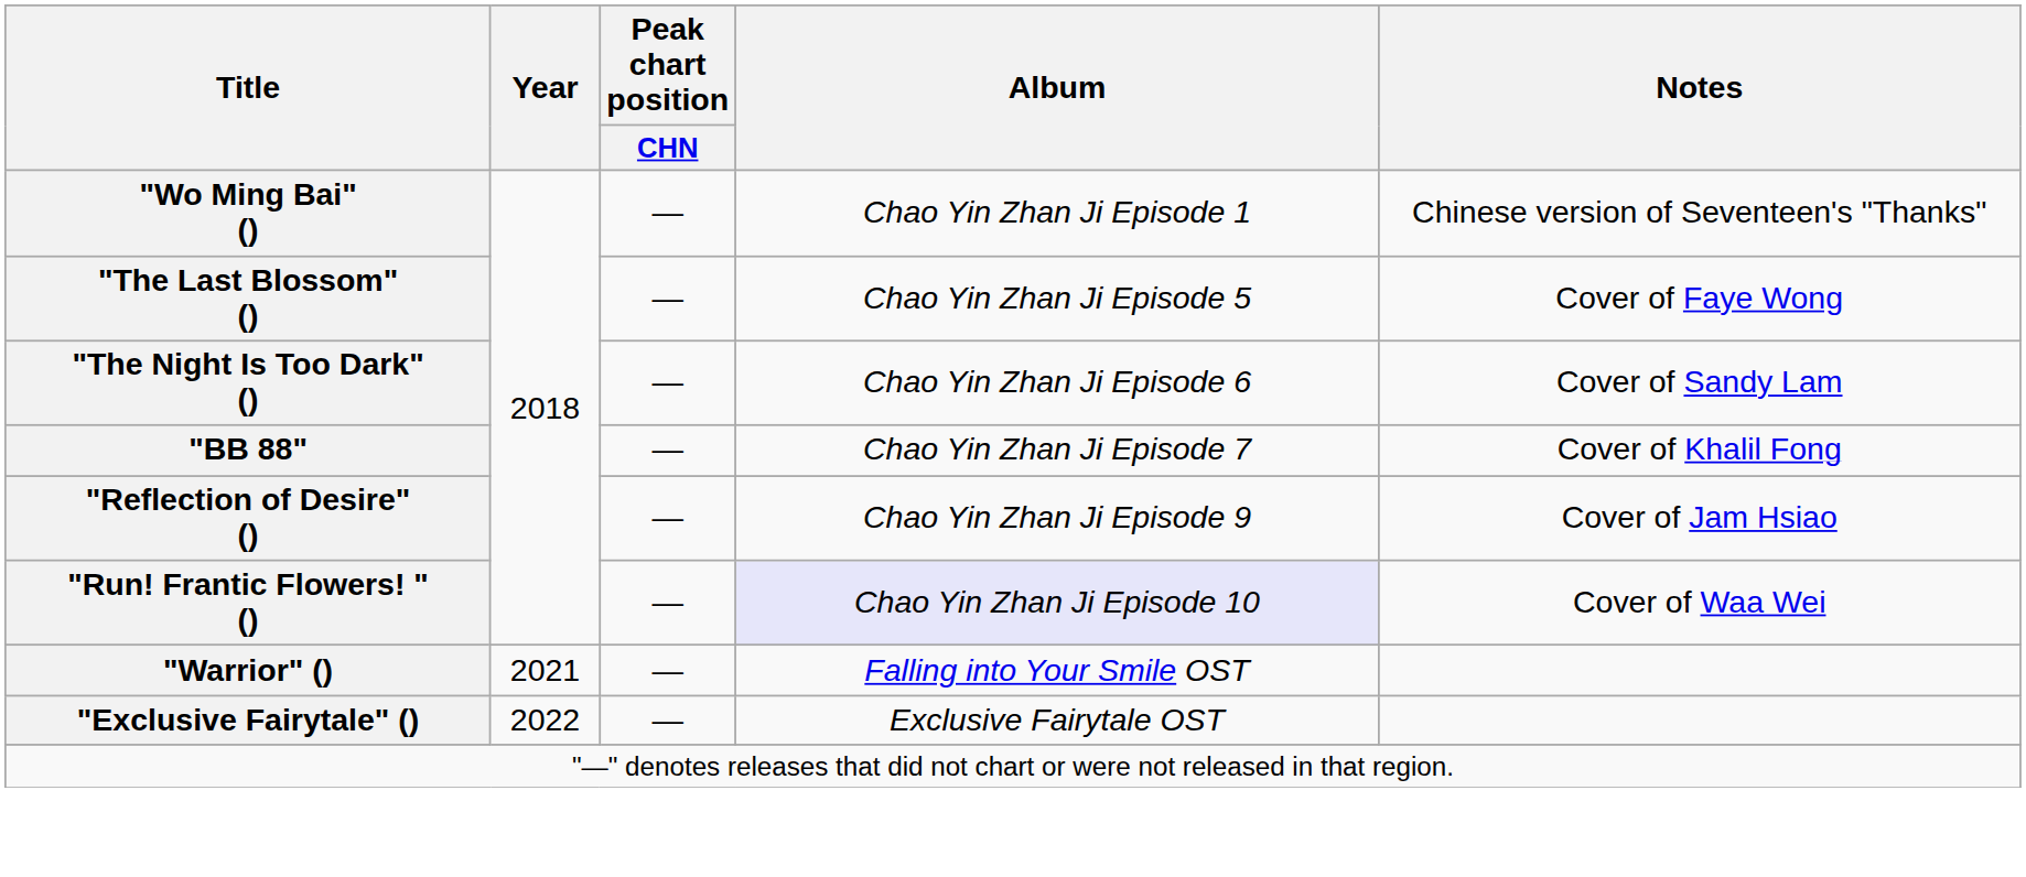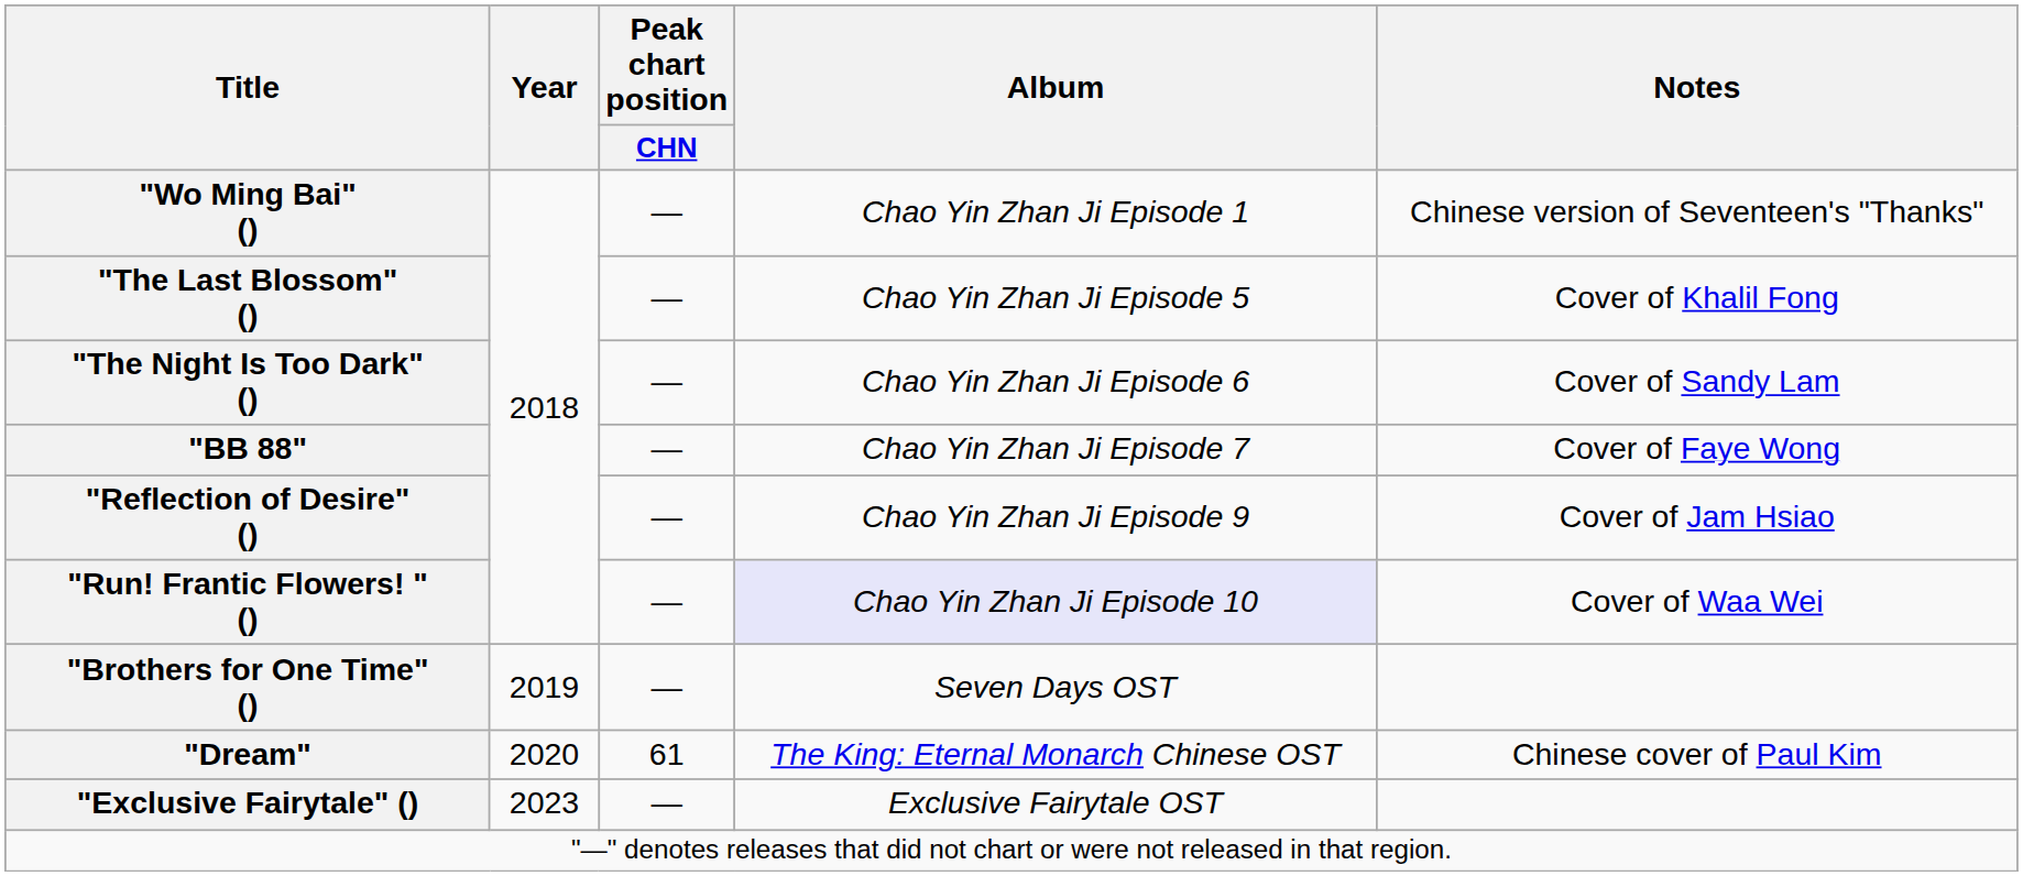"The Last Blossom" () | Notes: Cover of Faye Wong -> Cover of Khalil Fong
"BB 88" | Notes: Cover of Khalil Fong -> Cover of Faye Wong
+ row: "Brothers for One Time" () | 2019 | — | Seven Days OST
+ row: "Dream" | 2020 | 61 | The King: Eternal Monarch Chinese OST | Chinese cover of Paul Kim
- row: "Warrior" () | 2021 | — | Falling into Your Smile OST
"Exclusive Fairytale" () | Year: 2022 -> 2023
